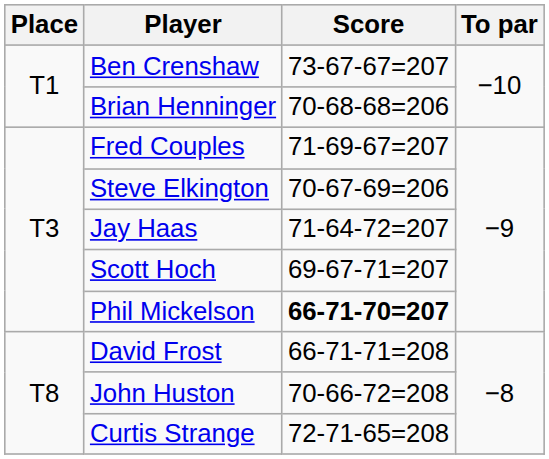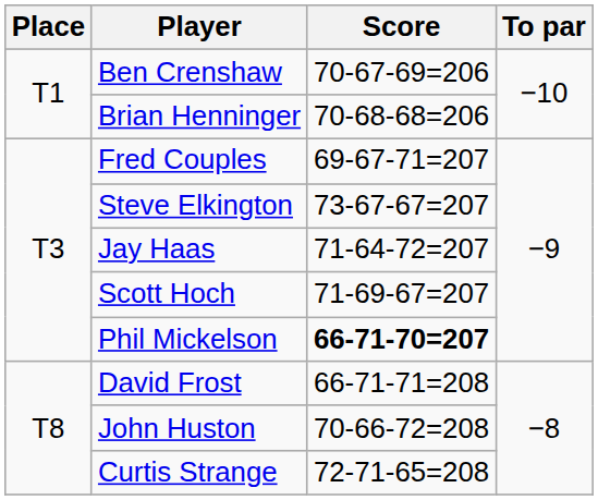Ben Crenshaw | Score: 73-67-67=207 -> 70-67-69=206
Fred Couples | Score: 71-69-67=207 -> 69-67-71=207
Steve Elkington | Score: 70-67-69=206 -> 73-67-67=207
Scott Hoch | Score: 69-67-71=207 -> 71-69-67=207
